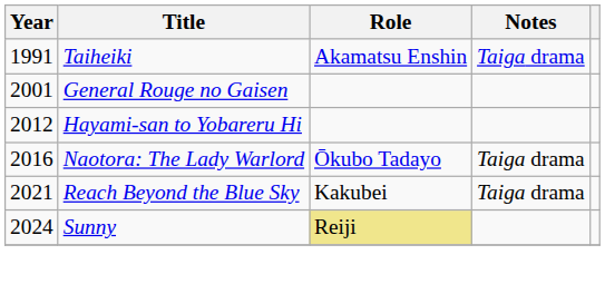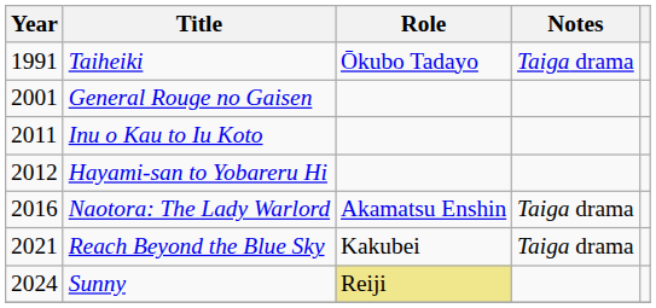Taiheiki | Role: Akamatsu Enshin -> Ōkubo Tadayo
+ row: 2011 | Inu o Kau to Iu Koto
Naotora: The Lady Warlord | Role: Ōkubo Tadayo -> Akamatsu Enshin
